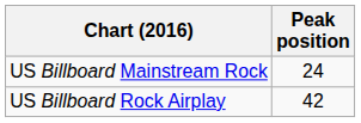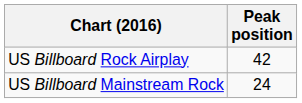rows swapped: US Billboard Mainstream Rock <-> US Billboard Rock Airplay
